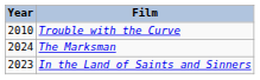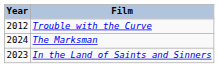Trouble with the Curve | Year: 2010 -> 2012
